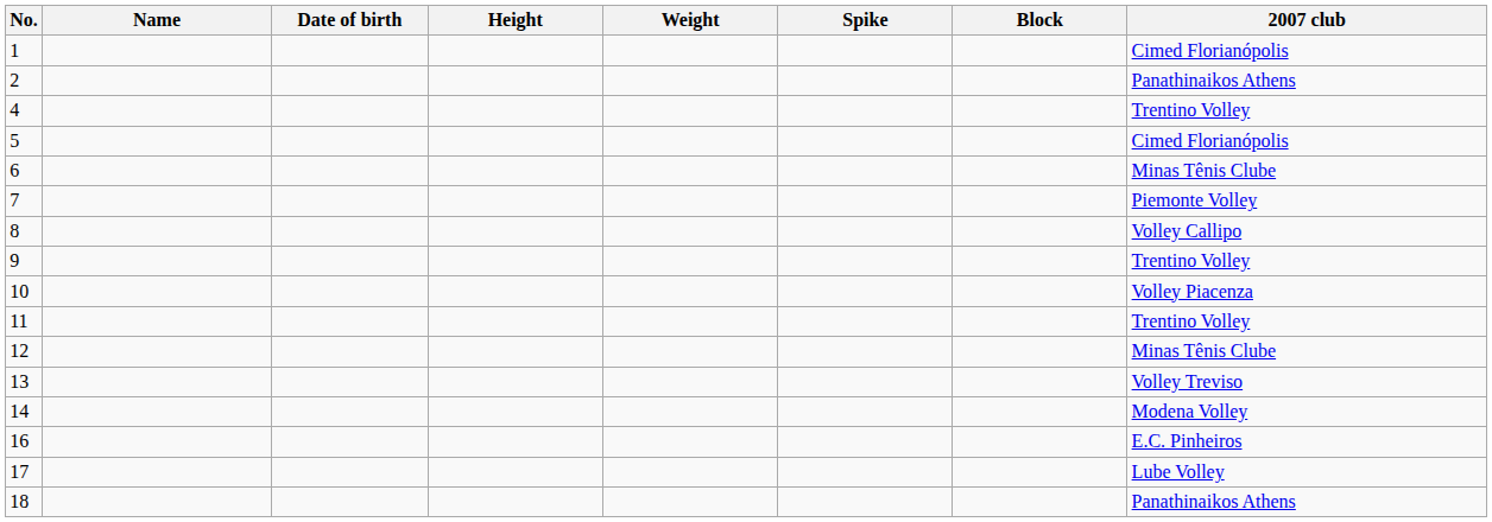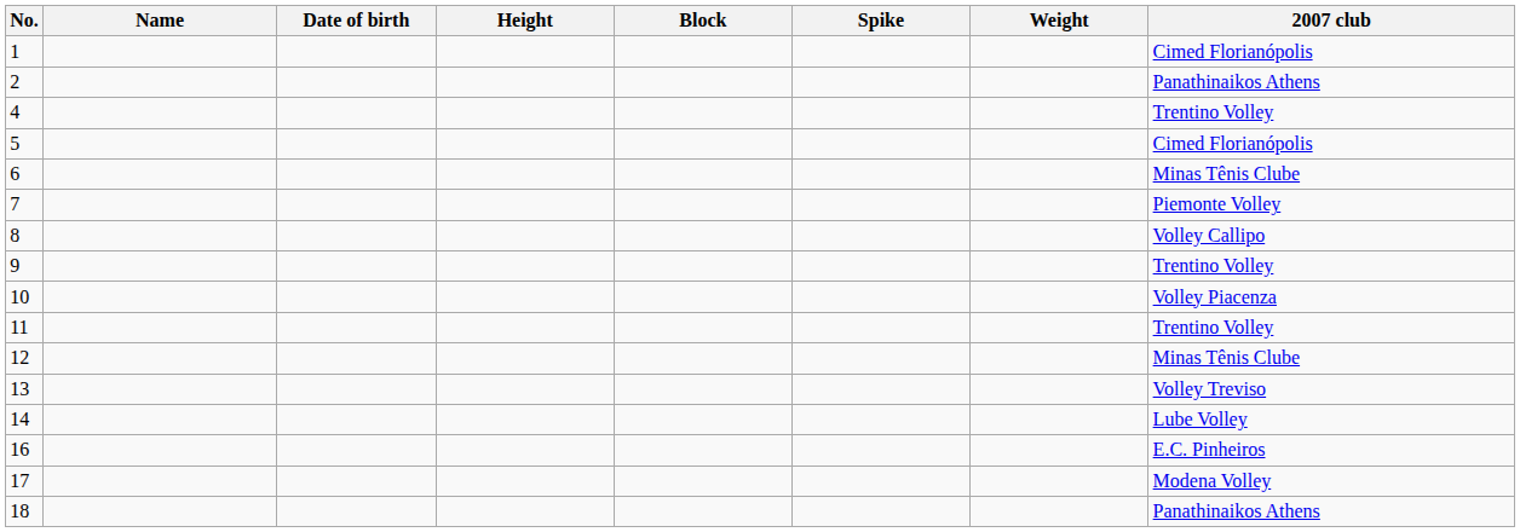columns swapped: Weight <-> Block
14 | 2007 club: Modena Volley -> Lube Volley
17 | 2007 club: Lube Volley -> Modena Volley
